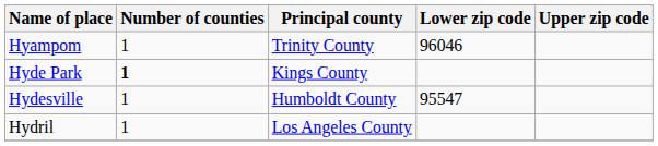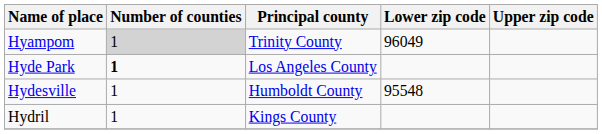Hyampom | Number of counties: no background -> lightgrey background
Hyampom | Lower zip code: 96046 -> 96049
Hyde Park | Principal county: Kings County -> Los Angeles County
Hydesville | Lower zip code: 95547 -> 95548
Hydril | Principal county: Los Angeles County -> Kings County
